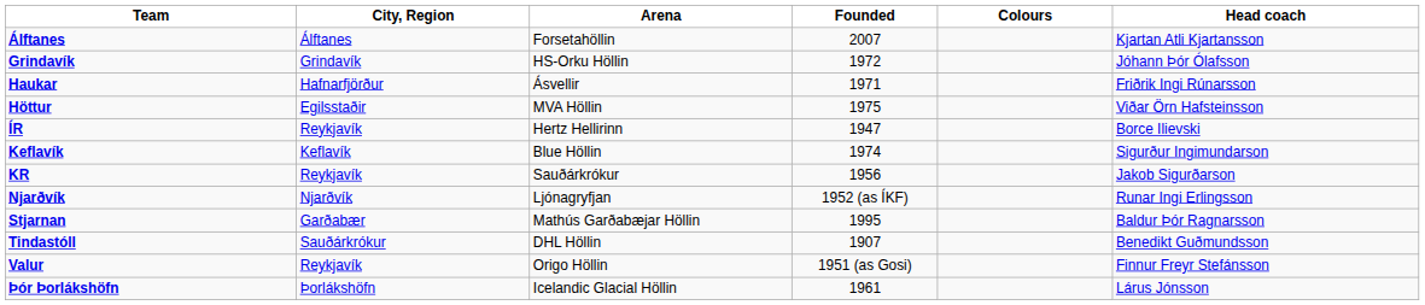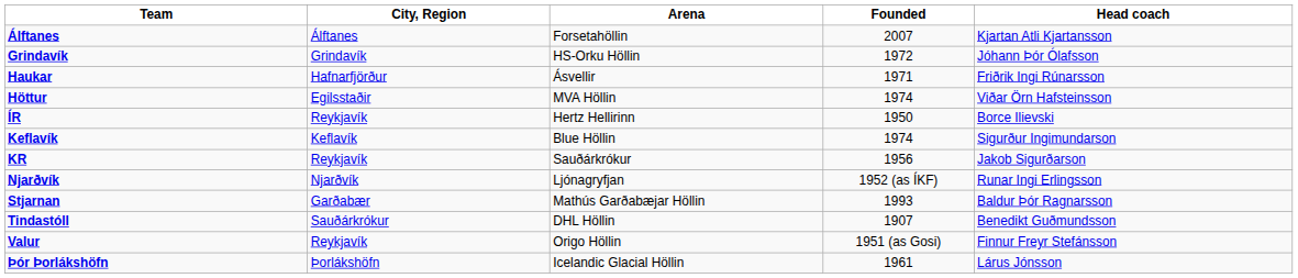- column: Colours
Höttur | Founded: 1975 -> 1974
ÍR | Founded: 1947 -> 1950
Stjarnan | Founded: 1995 -> 1993
